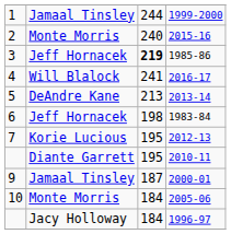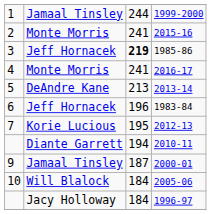2015-16 | column 3: 240 -> 241
2016-17 | column 2: Will Blalock -> Monte Morris
1983-84 | column 3: 198 -> 196
2010-11 | column 3: 195 -> 194
2005-06 | column 2: Monte Morris -> Will Blalock
